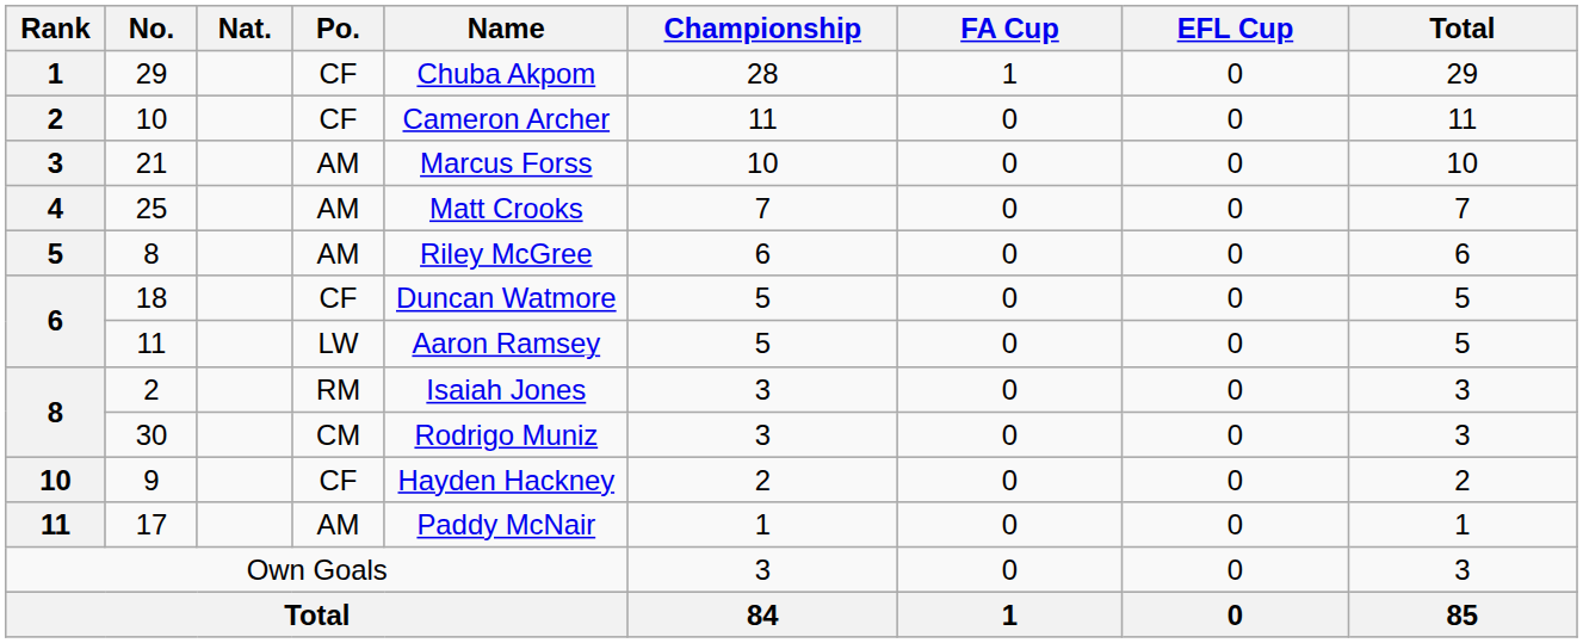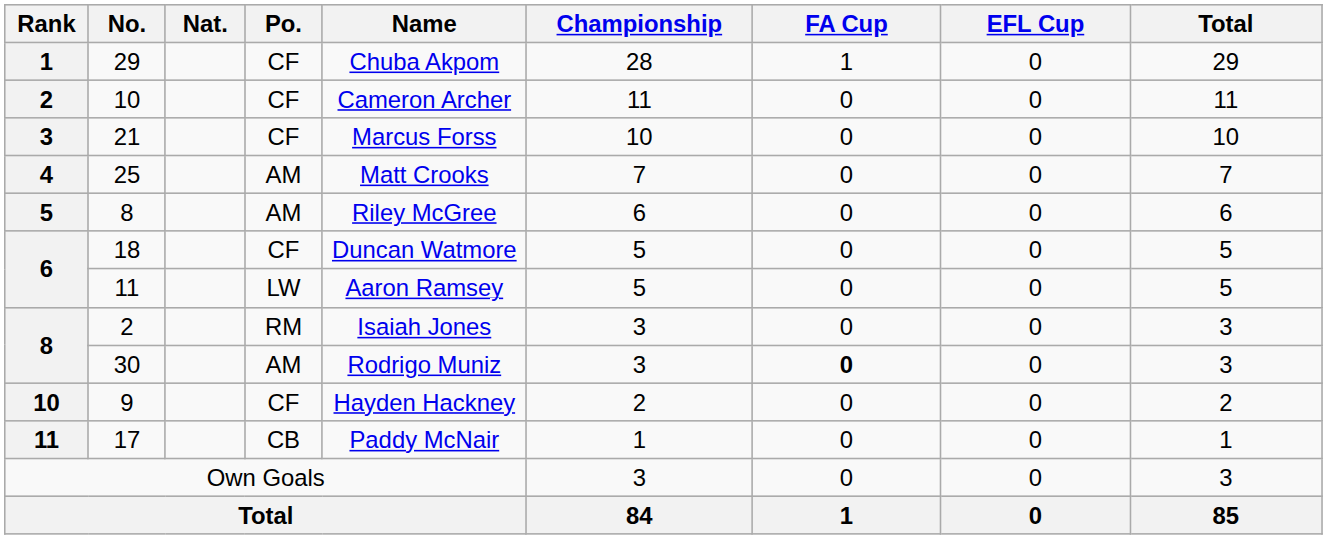21 | Po.: AM -> CF
30 | Po.: CM -> AM
30 | FA Cup: normal -> bold
17 | Po.: AM -> CB
